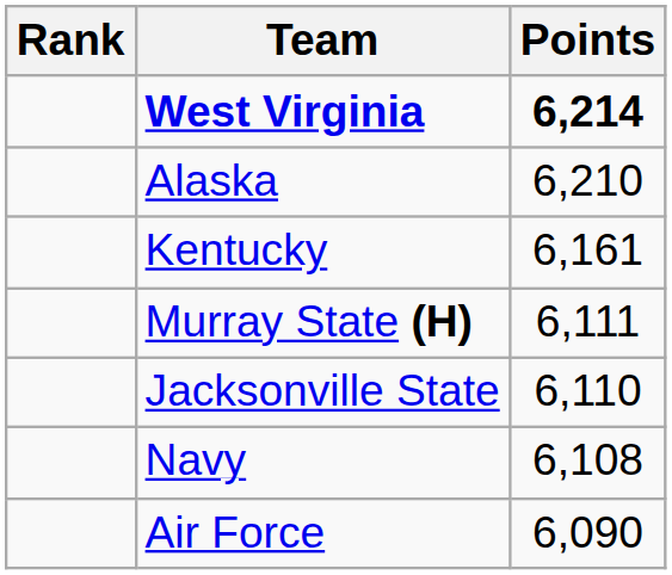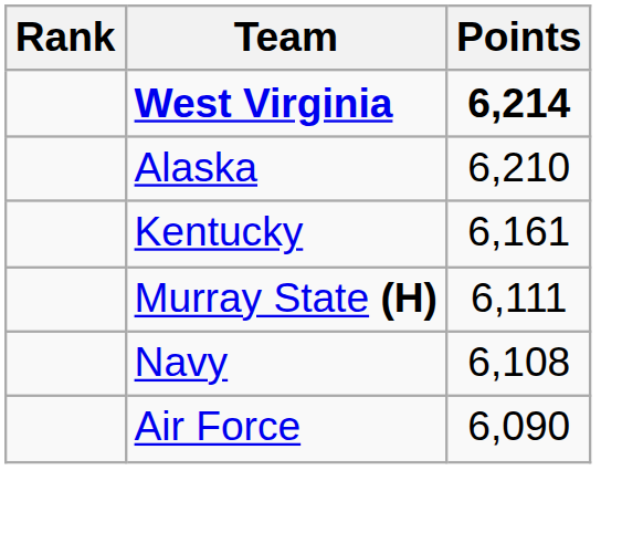- row: Jacksonville State | 6,110
